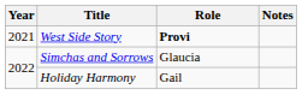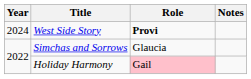West Side Story | Year: 2021 -> 2024
Holiday Harmony | Role: no background -> pink background
